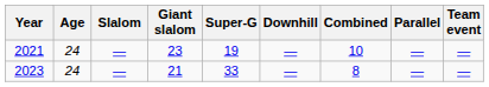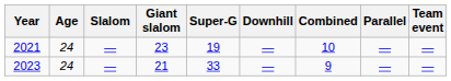2023 | Combined: 8 -> 9
